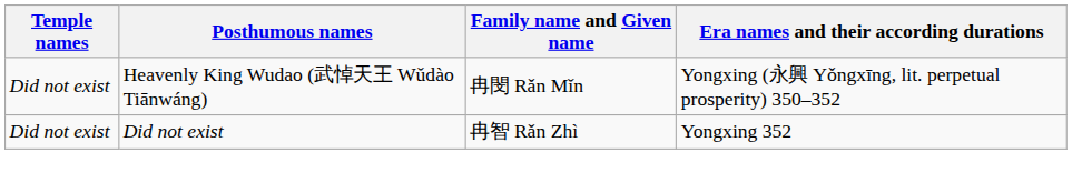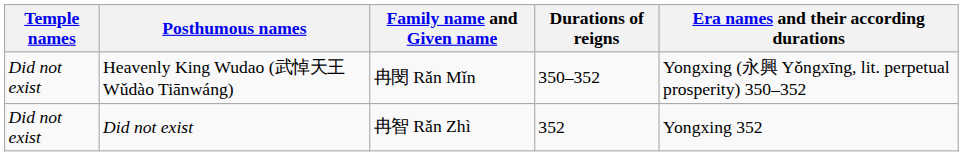+ column: Durations of reigns | 350–352 | 352
